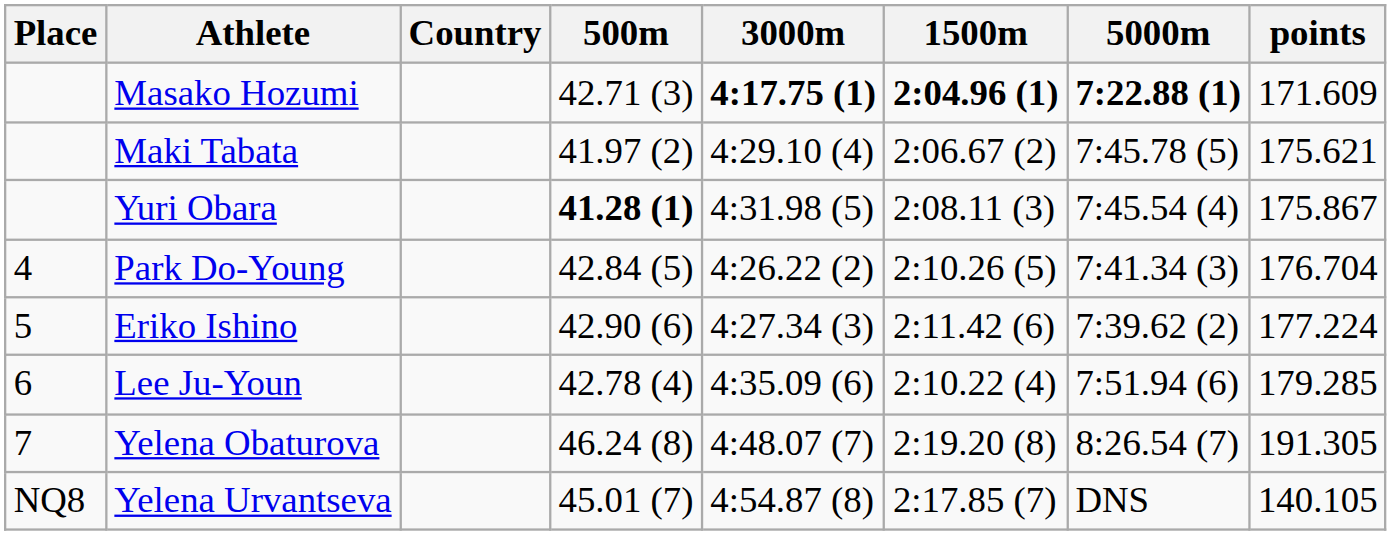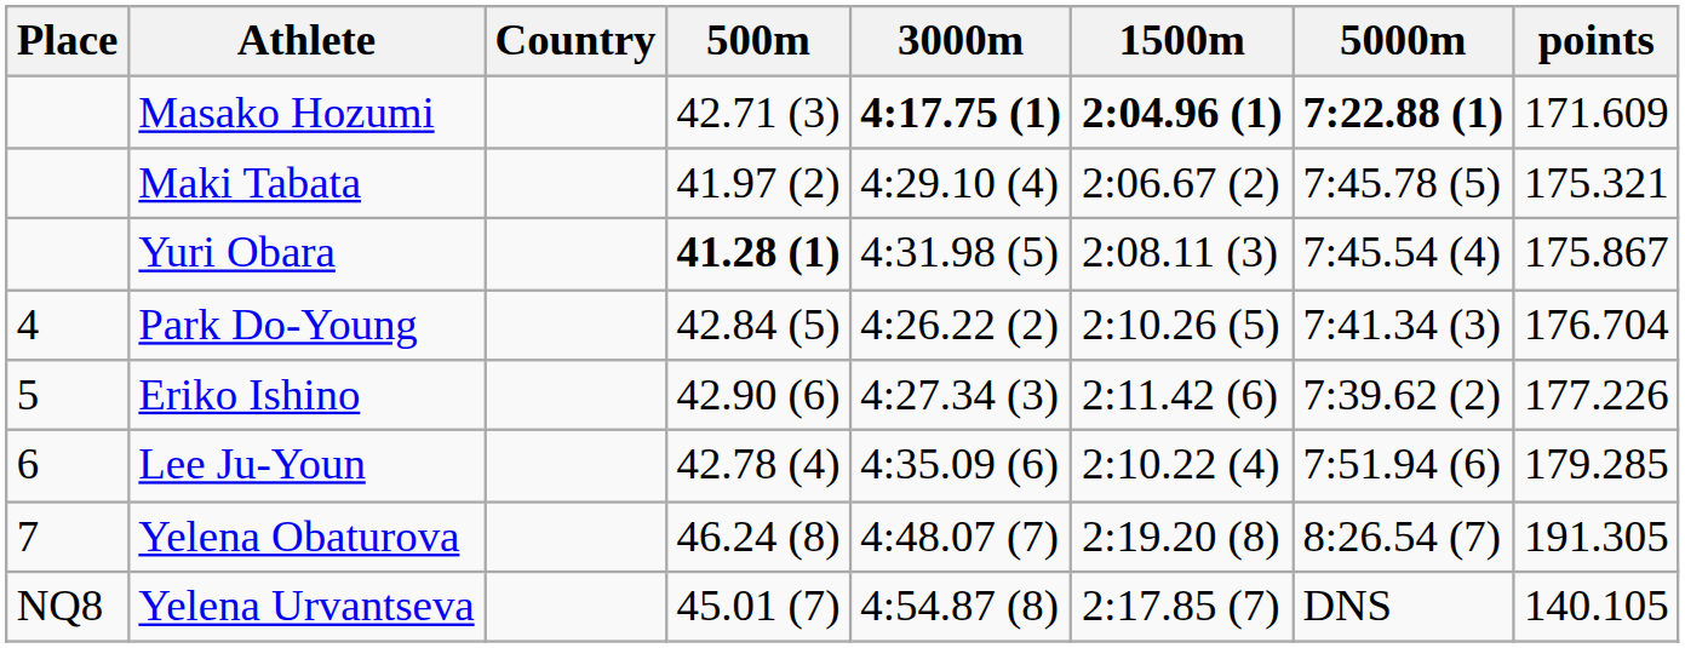Maki Tabata | points: 175.621 -> 175.321
Eriko Ishino | points: 177.224 -> 177.226
